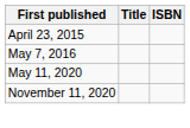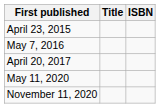+ row: April 20, 2017
